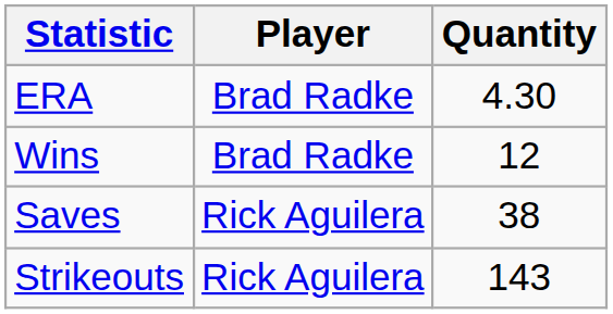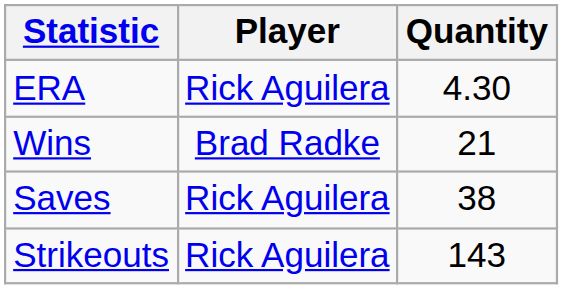ERA | Player: Brad Radke -> Rick Aguilera
Wins | Quantity: 12 -> 21
